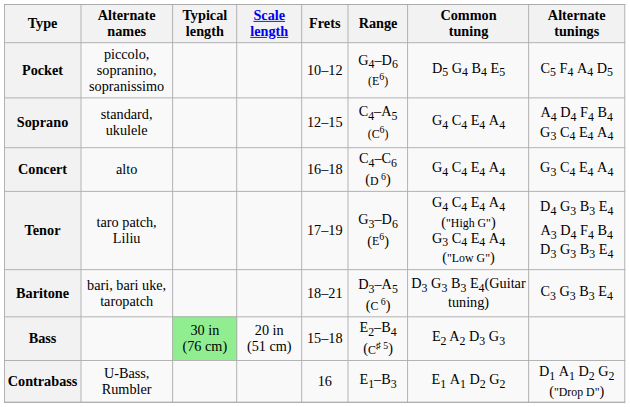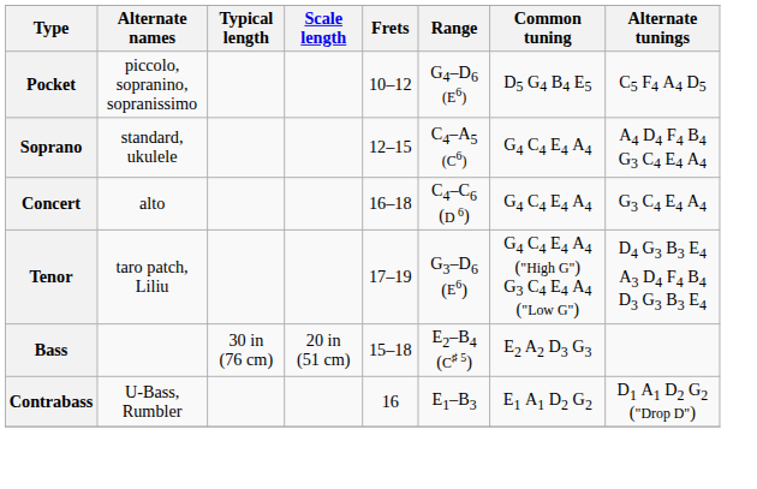- row: Baritone | bari, bari uke, taropatch | 18–21 | D3–A5 (C 6) | D3 G3 B3 E4(Guitar tuning) | C3 G3 B3 E4
Bass | Typical length: lightgreen background -> no background
